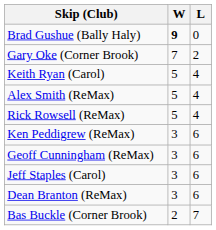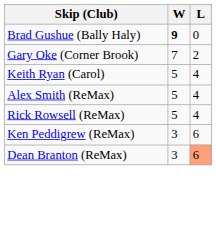- row: Geoff Cunningham (ReMax) | 3 | 6
- row: Jeff Staples (Carol) | 3 | 6
Dean Branton (ReMax) | L: no background -> lightsalmon background
- row: Bas Buckle (Corner Brook) | 2 | 7
